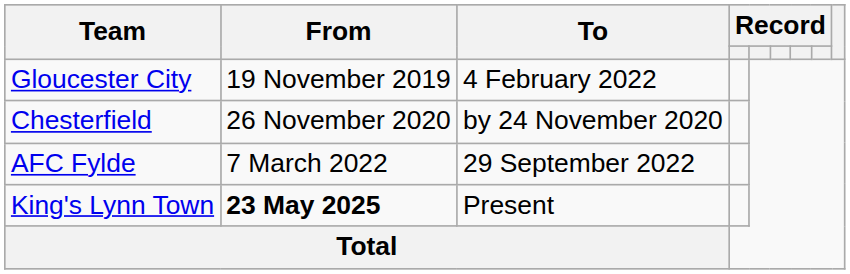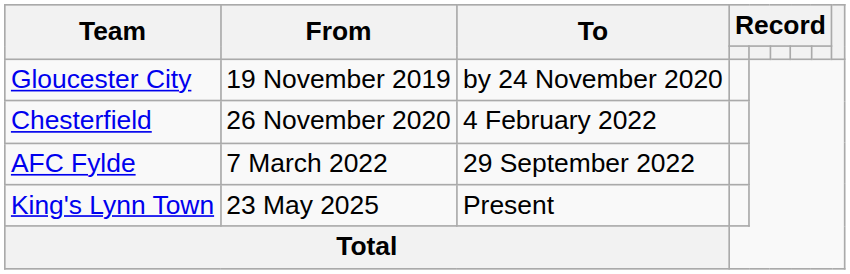Gloucester City | To: 4 February 2022 -> by 24 November 2020
Chesterfield | To: by 24 November 2020 -> 4 February 2022
King's Lynn Town | From: bold -> normal
